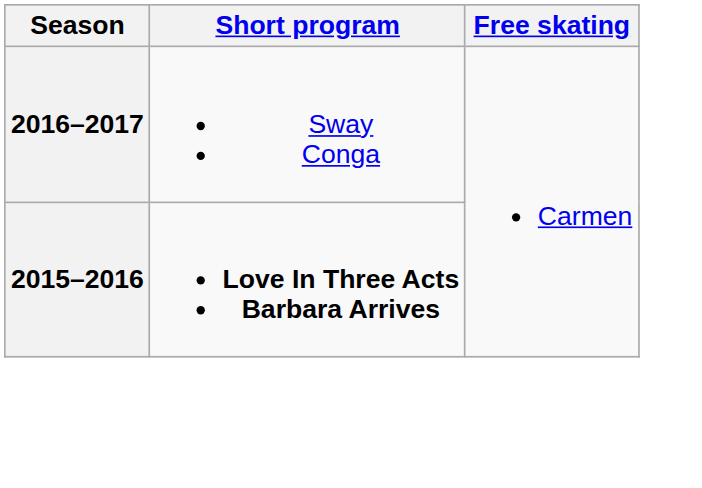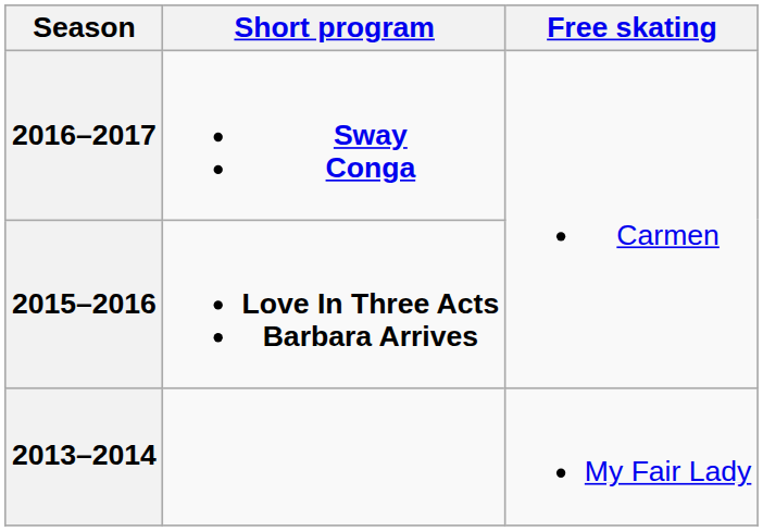2016–2017 | Short program: normal -> bold
+ row: 2013–2014 | My Fair Lady
